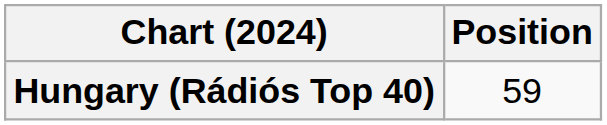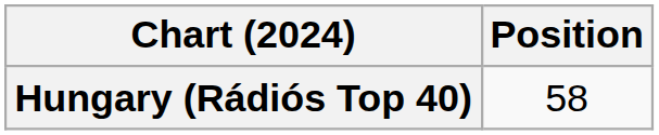Hungary (Rádiós Top 40) | Position: 59 -> 58
